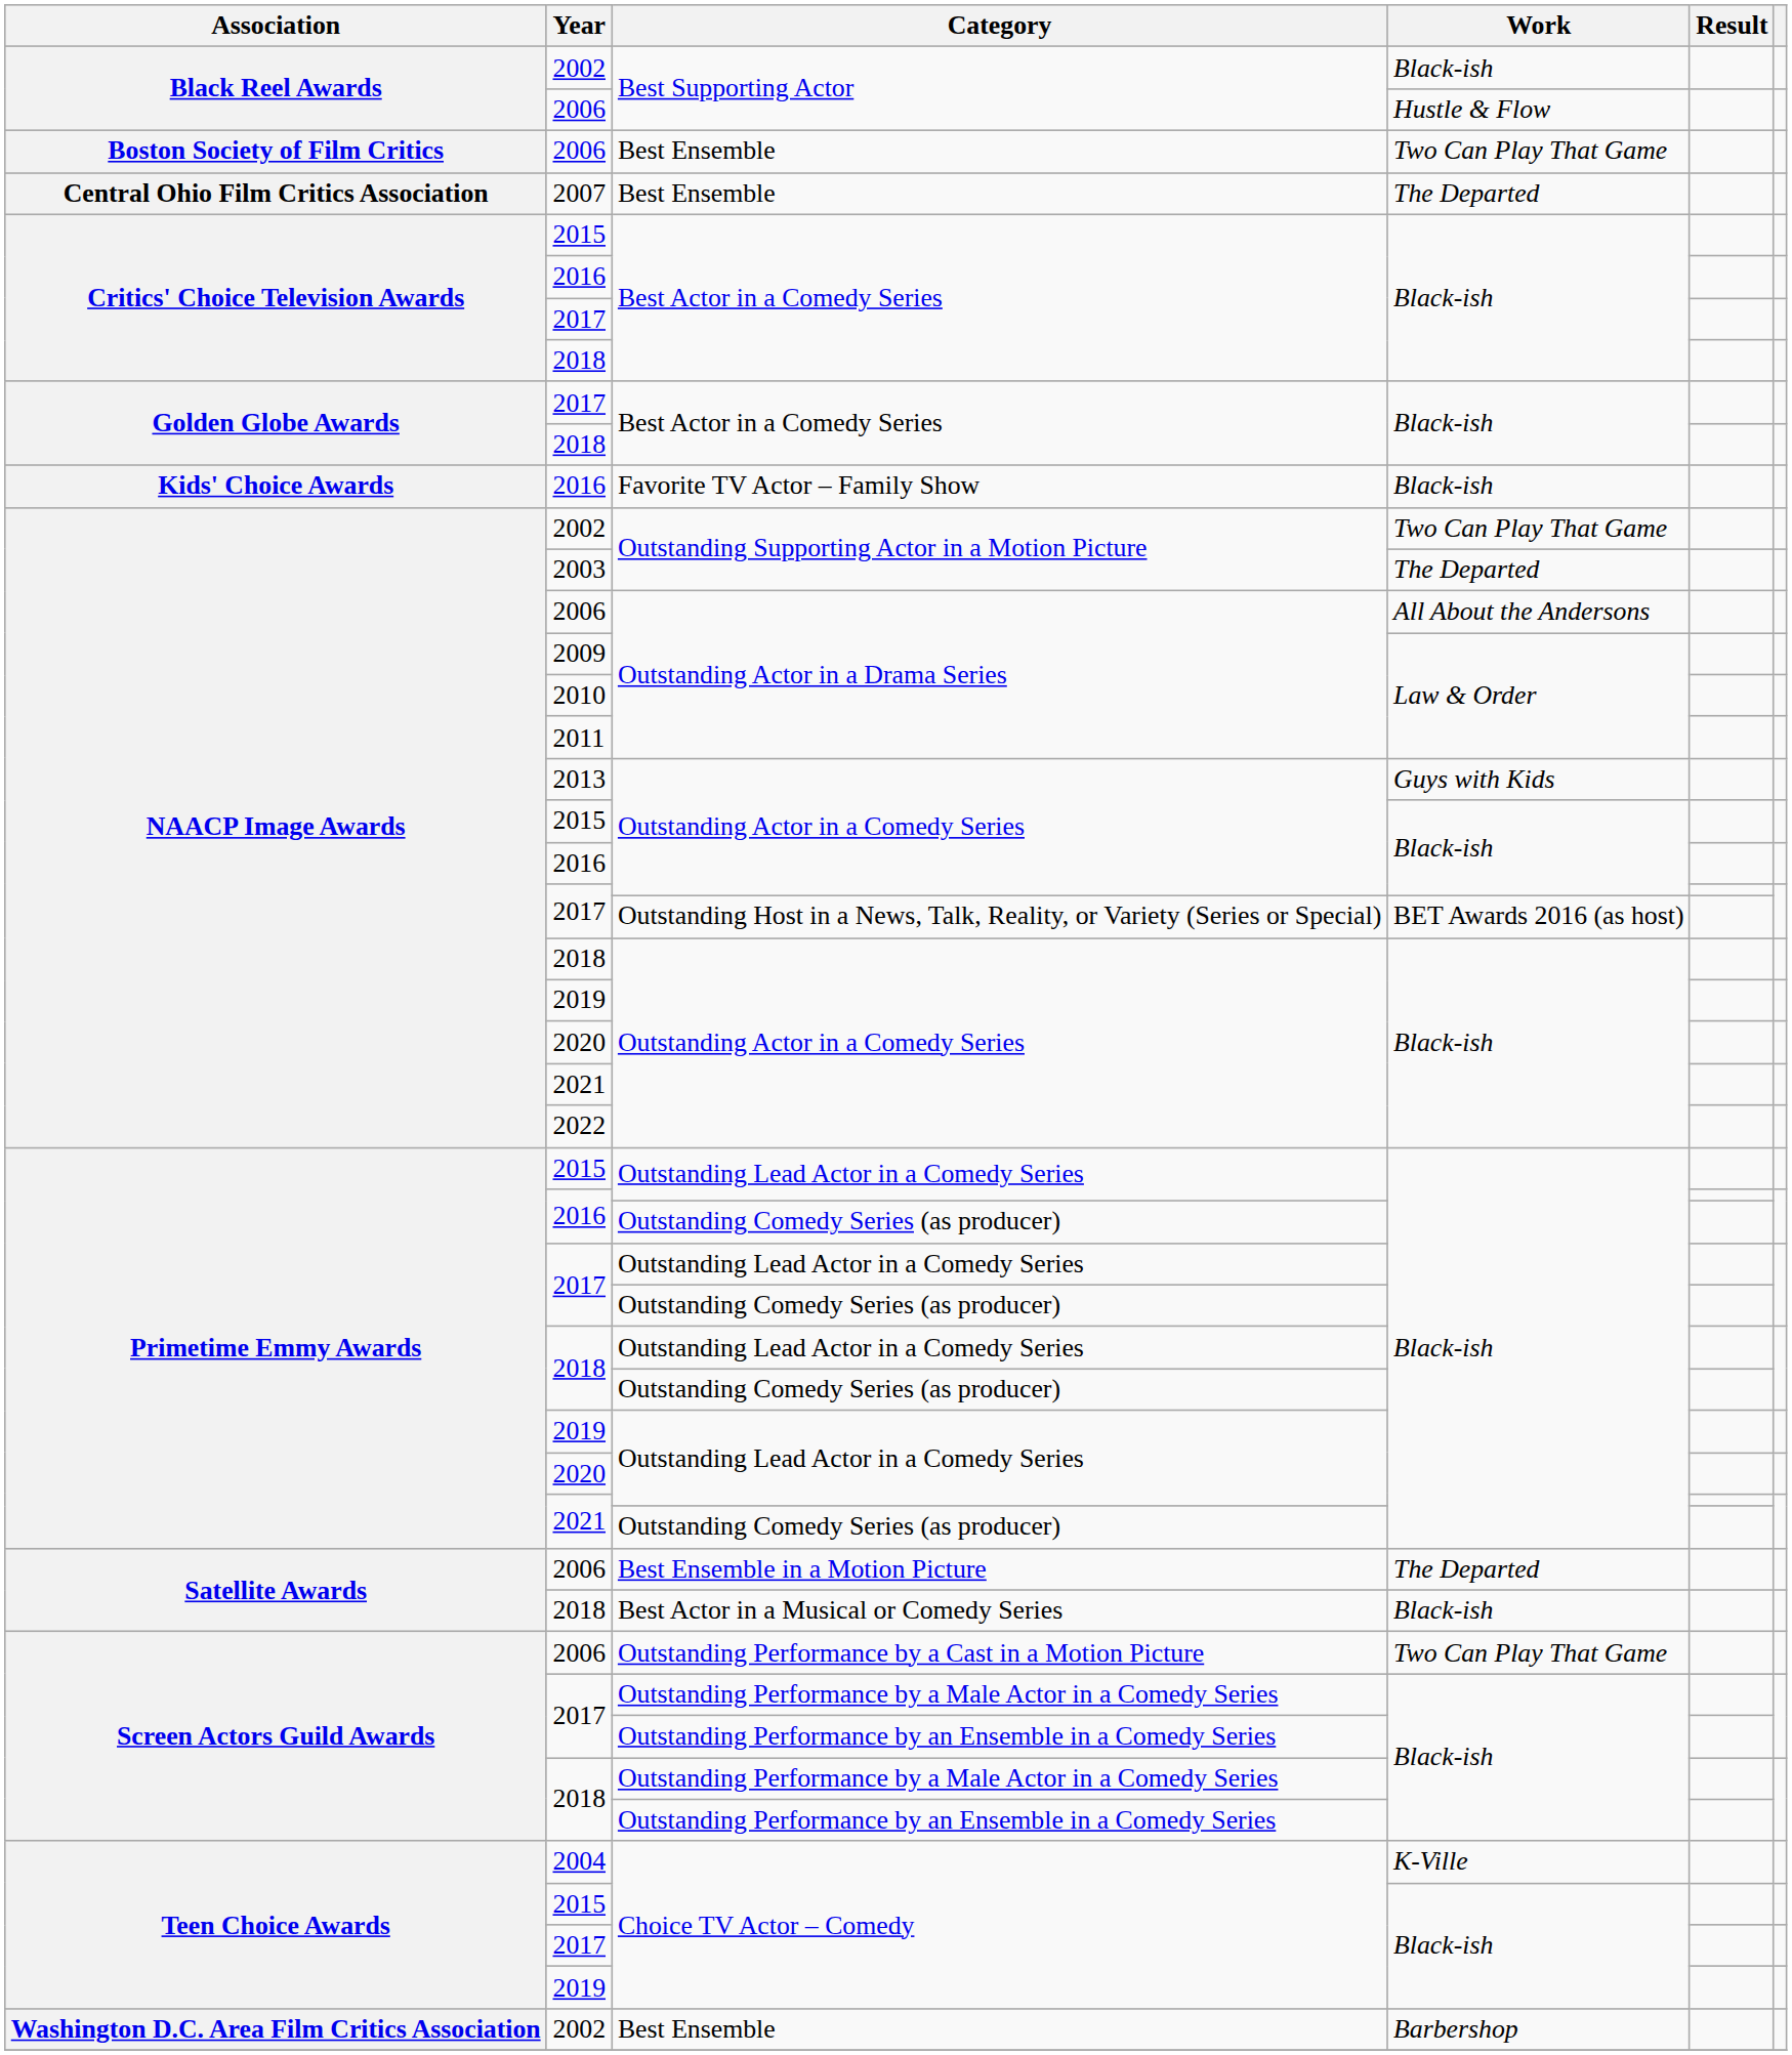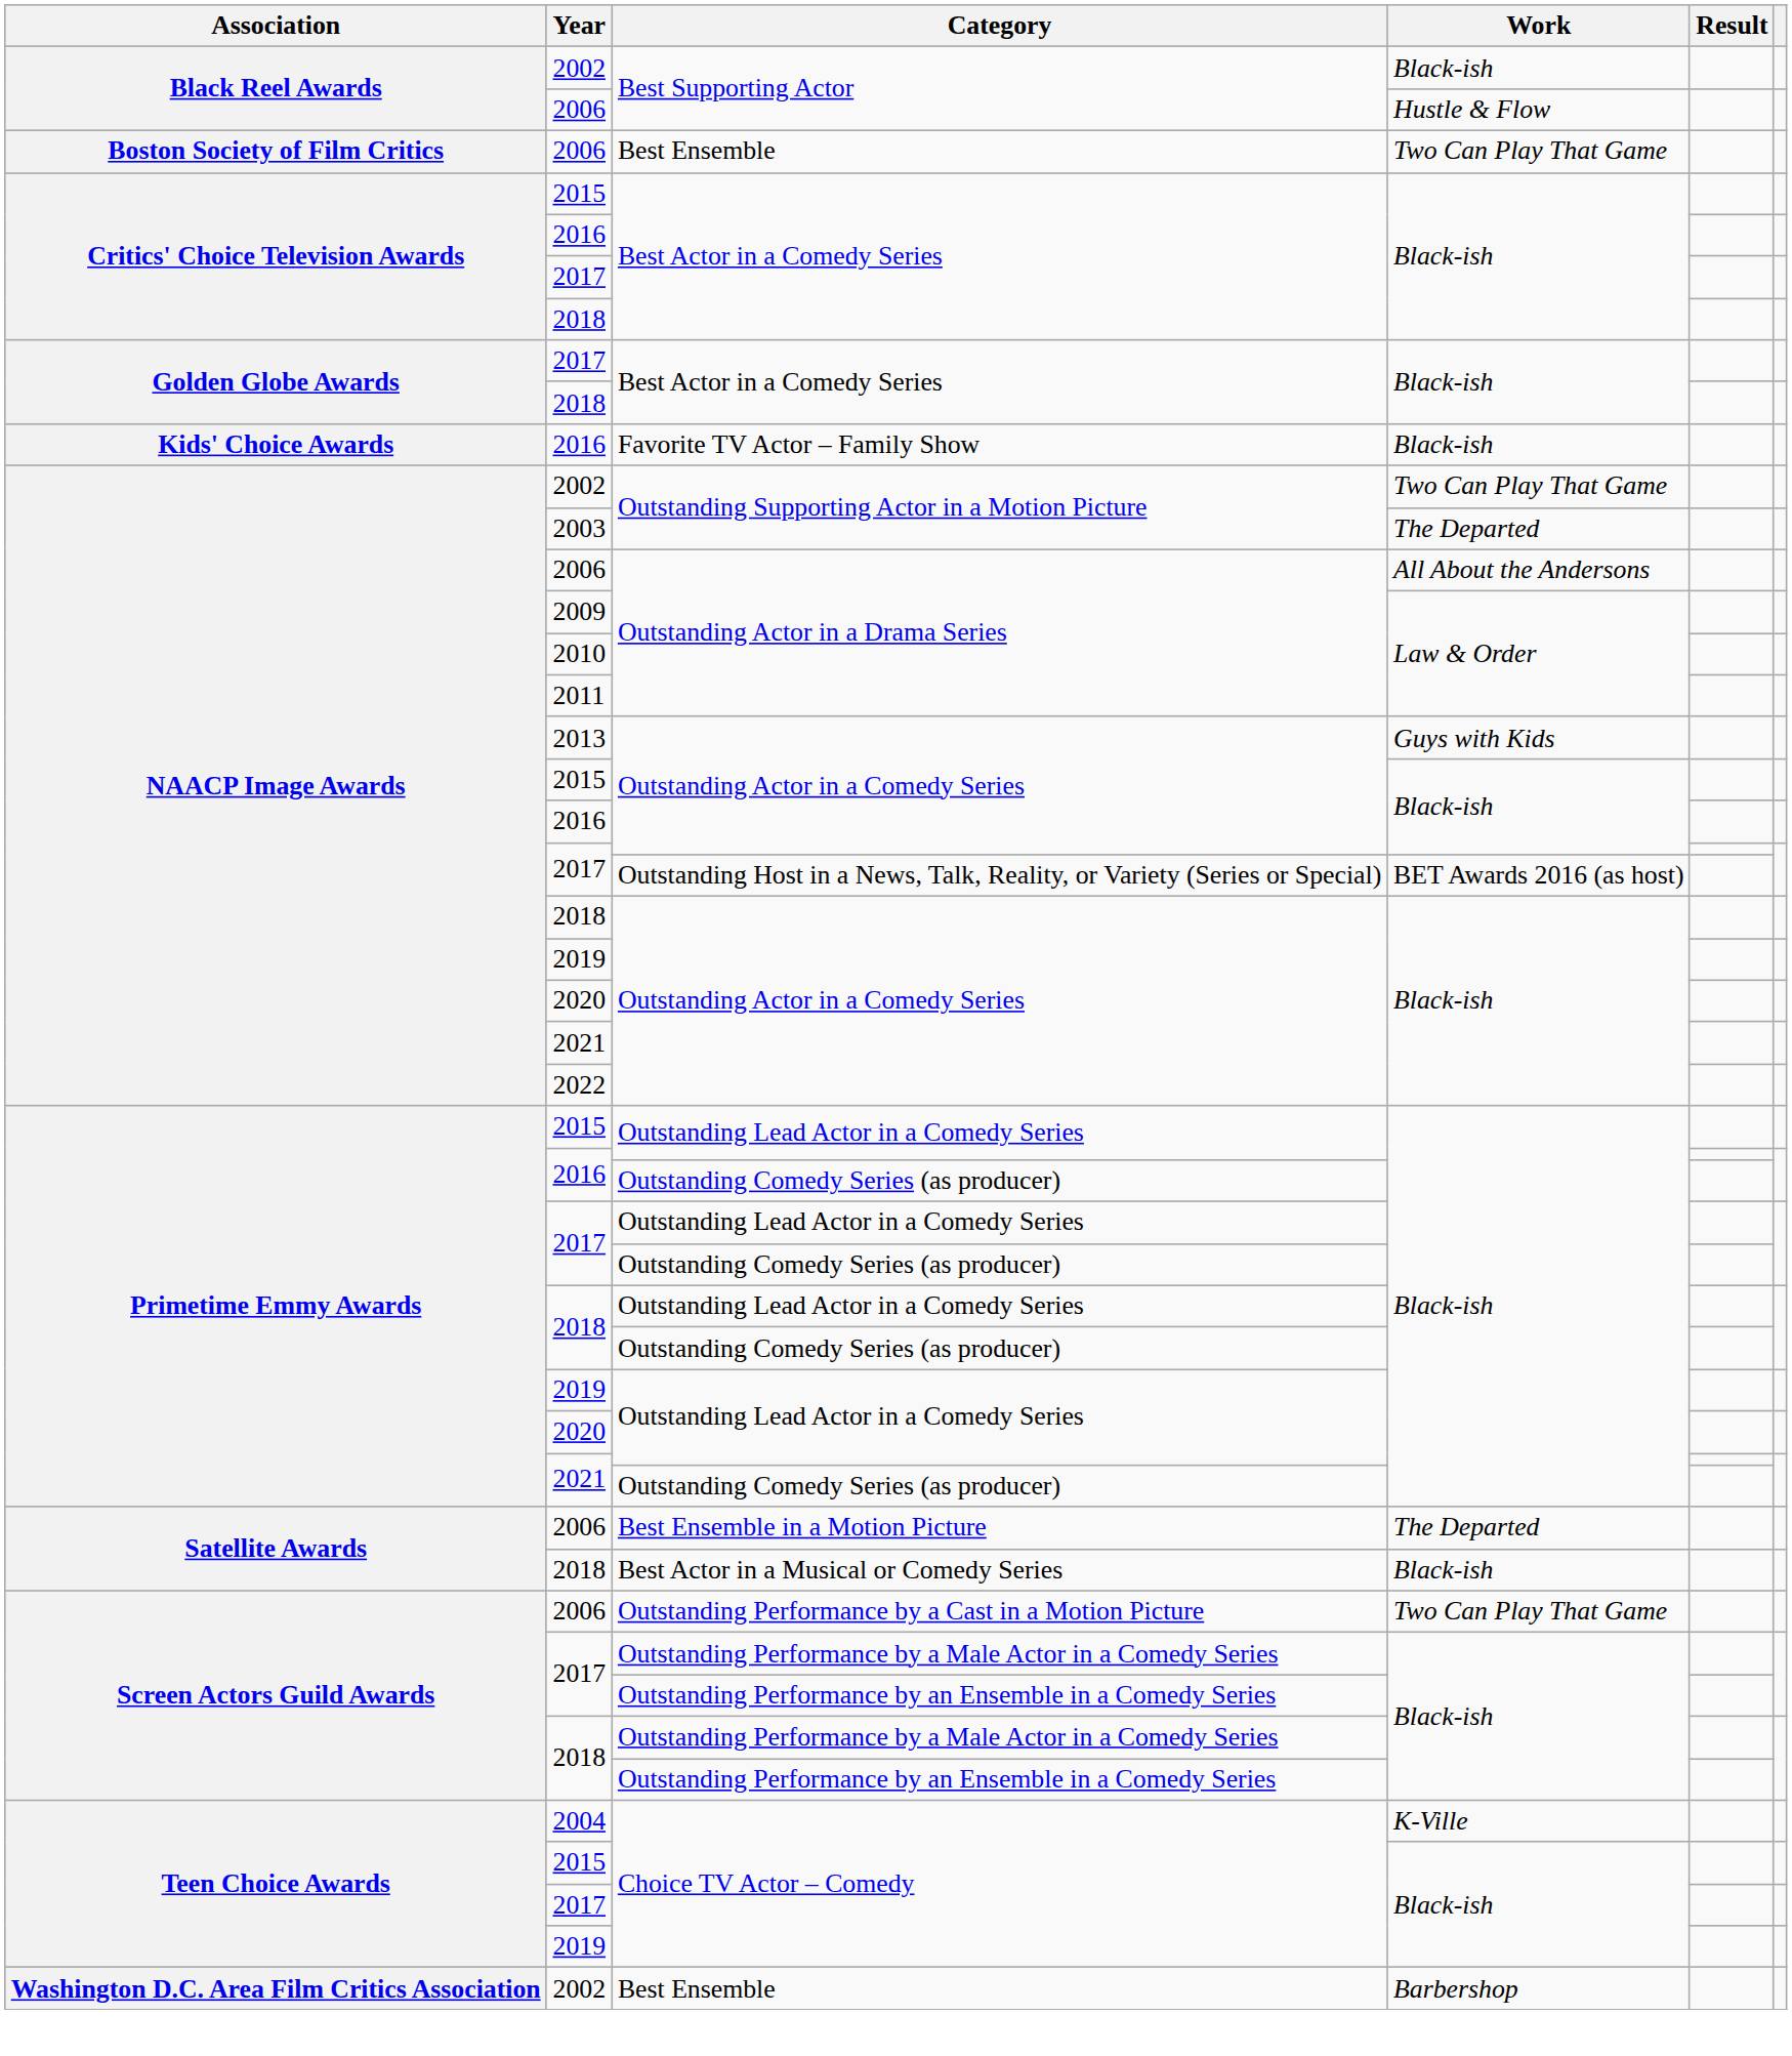- row: Central Ohio Film Critics Association | 2007 | Best Ensemble | The Departed
